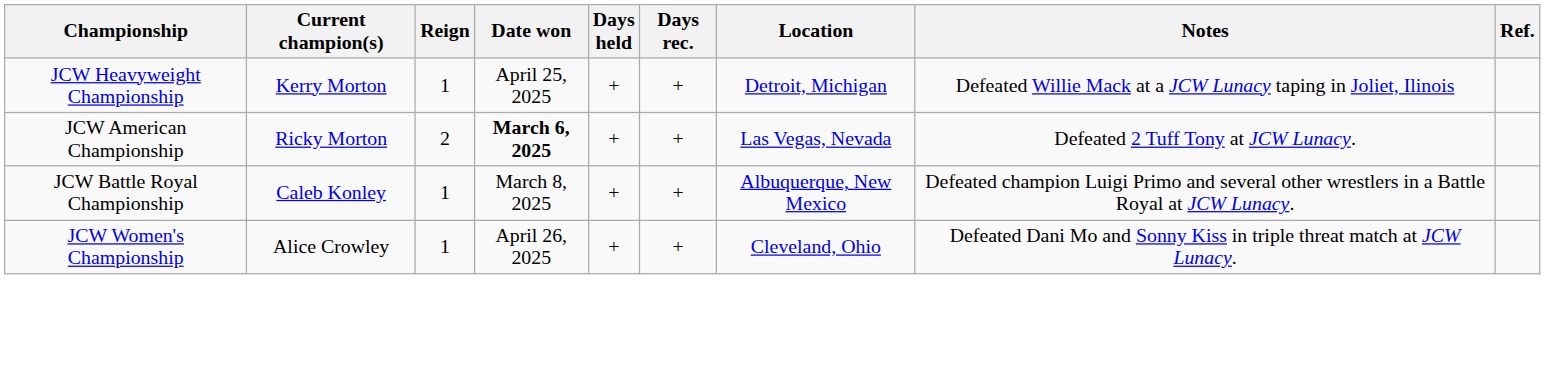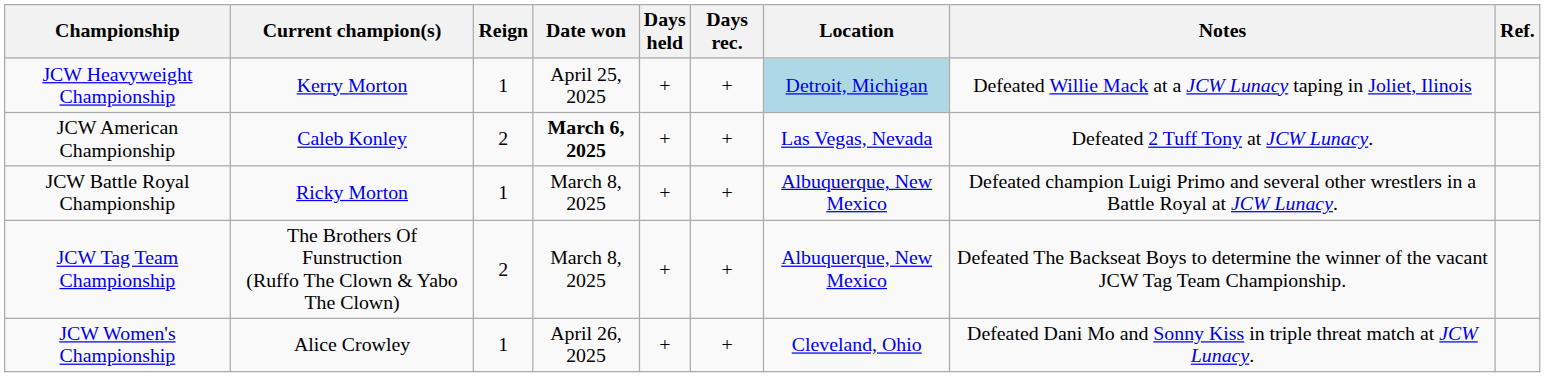JCW Heavyweight Championship | Location: no background -> lightblue background
JCW American Championship | Current champion(s): Ricky Morton -> Caleb Konley
JCW Battle Royal Championship | Current champion(s): Caleb Konley -> Ricky Morton
+ row: JCW Tag Team Championship | The Brothers Of Funstruction (Ruffo The Clown & Yabo The Clown) | 2 | March 8, 2025 | + | + | Albuquerque, New Mexico | Defeated The Backseat Boys to determine the winner of the vacant JCW Tag Team Championship.
